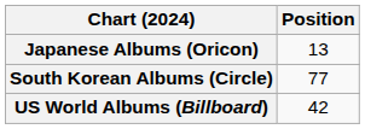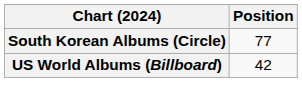- row: Japanese Albums (Oricon) | 13
